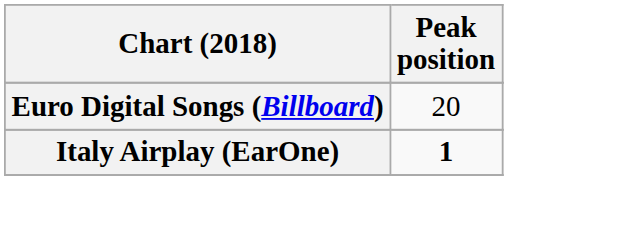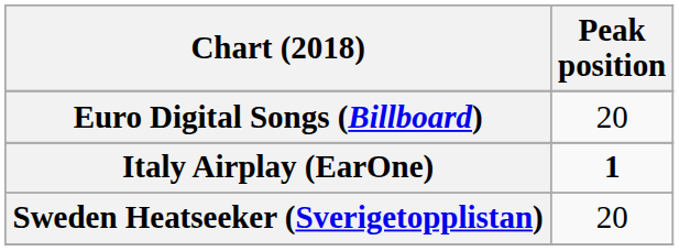+ row: Sweden Heatseeker (Sverigetopplistan) | 20
